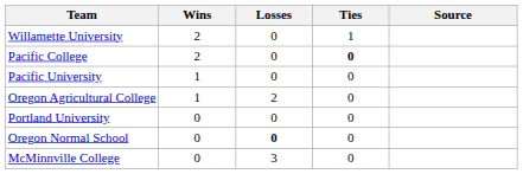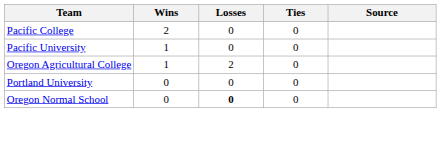- row: Willamette University | 2 | 0 | 1
Pacific College | Ties: bold -> normal
- row: McMinnville College | 0 | 3 | 0
